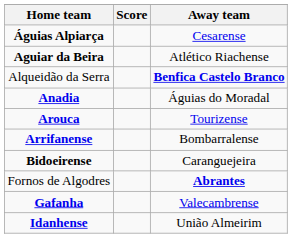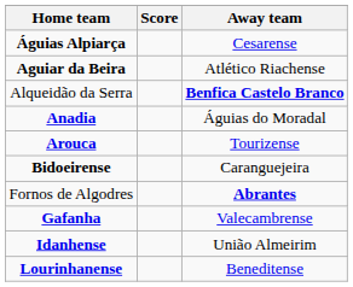- row: Arrifanense | Bombarralense
+ row: Lourinhanense | Beneditense
